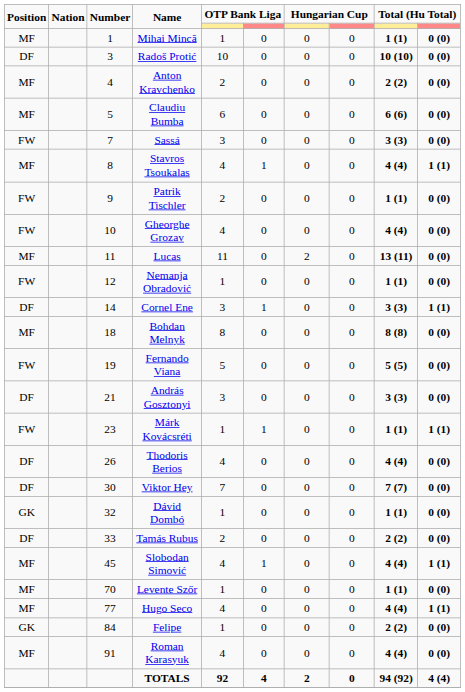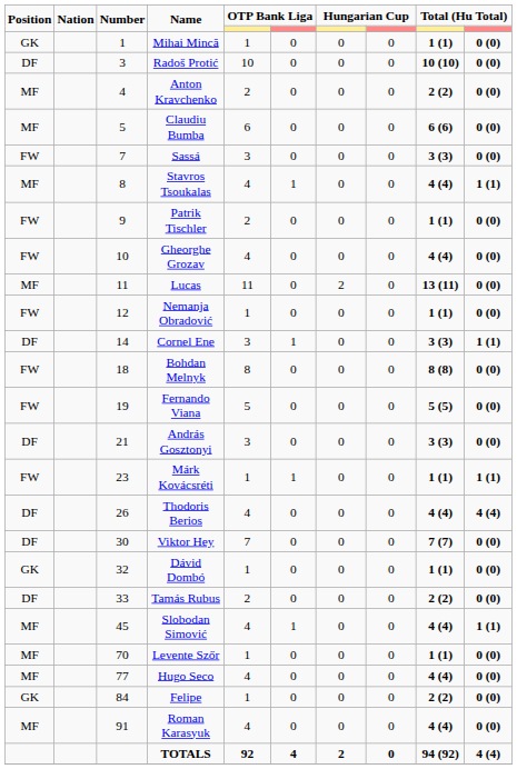Mihai Mincă | Position: MF -> GK
Bohdan Melnyk | Position: MF -> FW
Thodoris Berios | column 10: 0 (0) -> 4 (4)
Hugo Seco | column 10: 1 (1) -> 0 (0)
